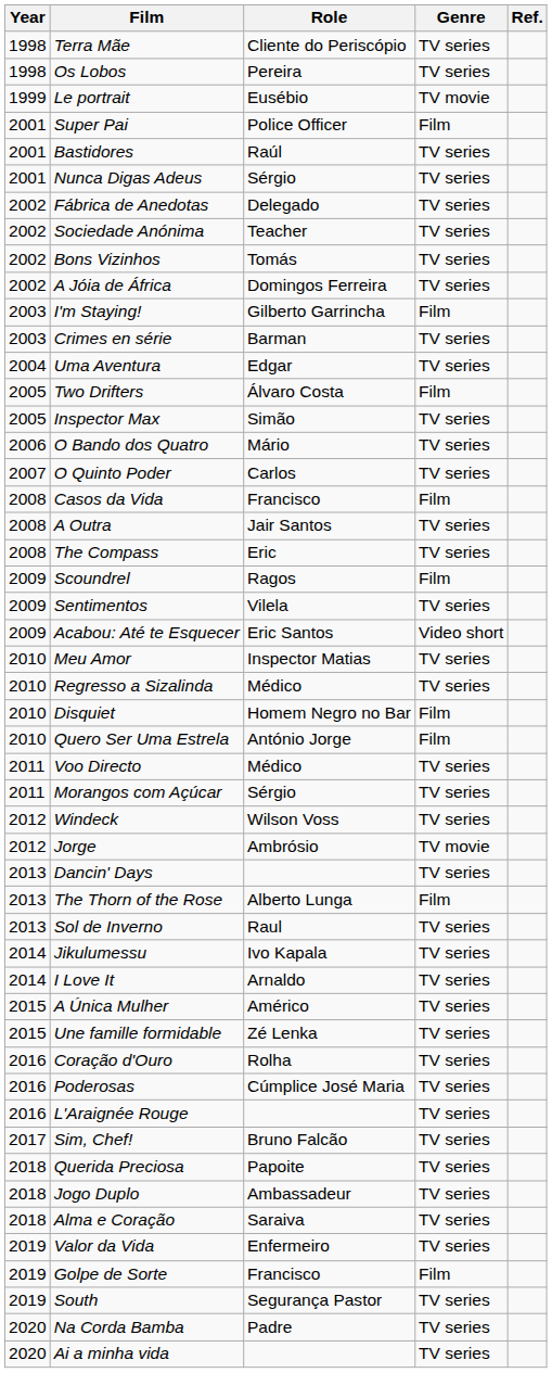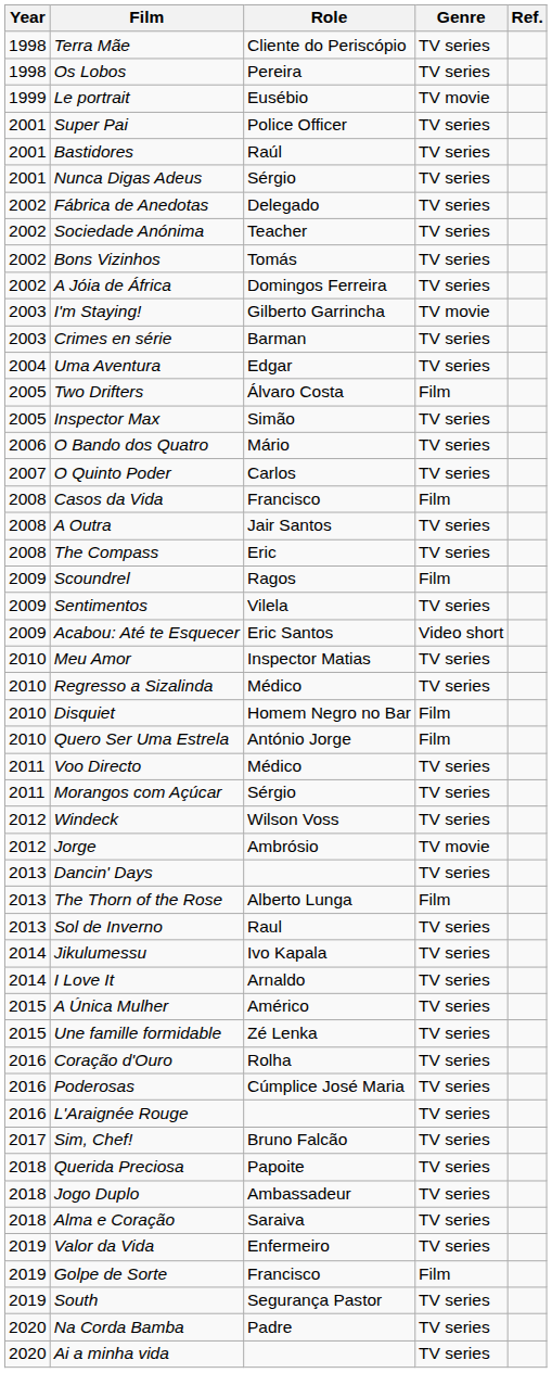Super Pai | Genre: Film -> TV series
I'm Staying! | Genre: Film -> TV movie
